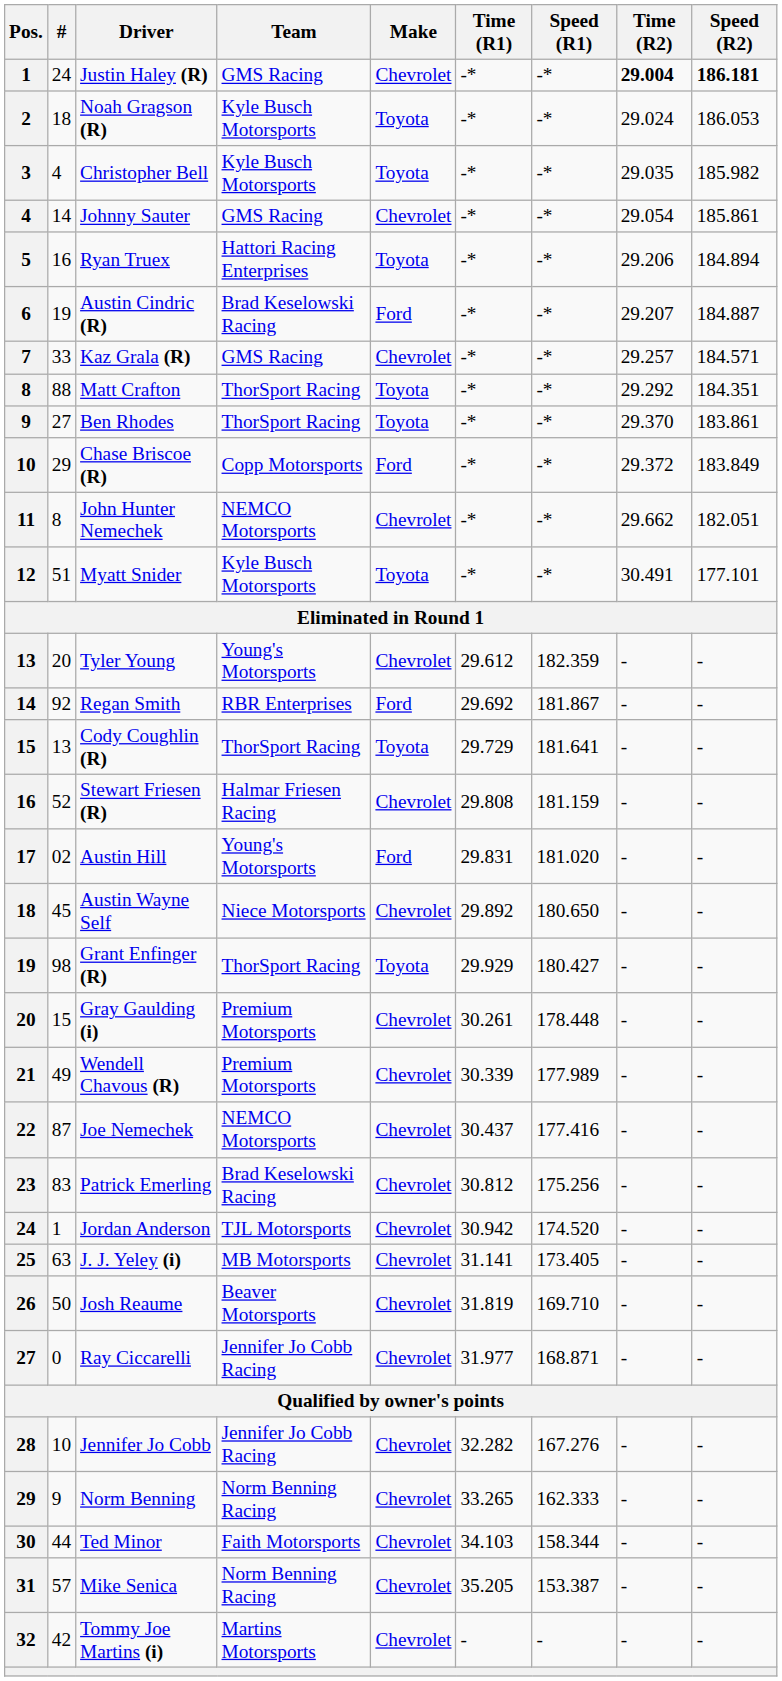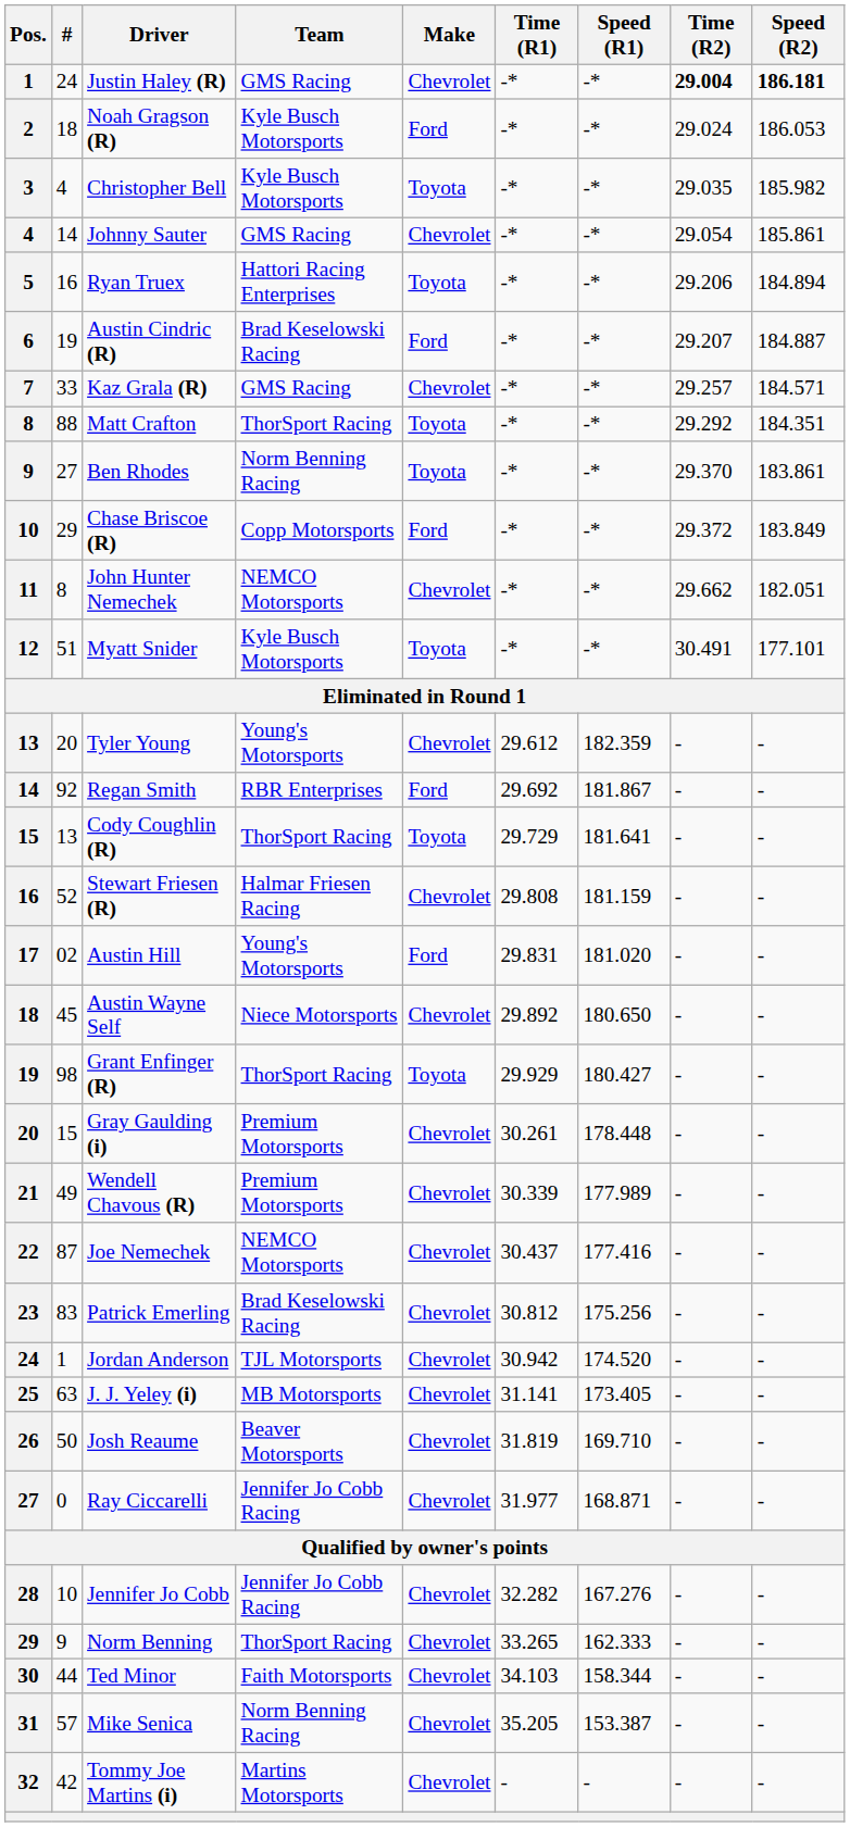Noah Gragson (R) | Make: Toyota -> Ford
Ben Rhodes | Team: ThorSport Racing -> Norm Benning Racing
Norm Benning | Team: Norm Benning Racing -> ThorSport Racing
